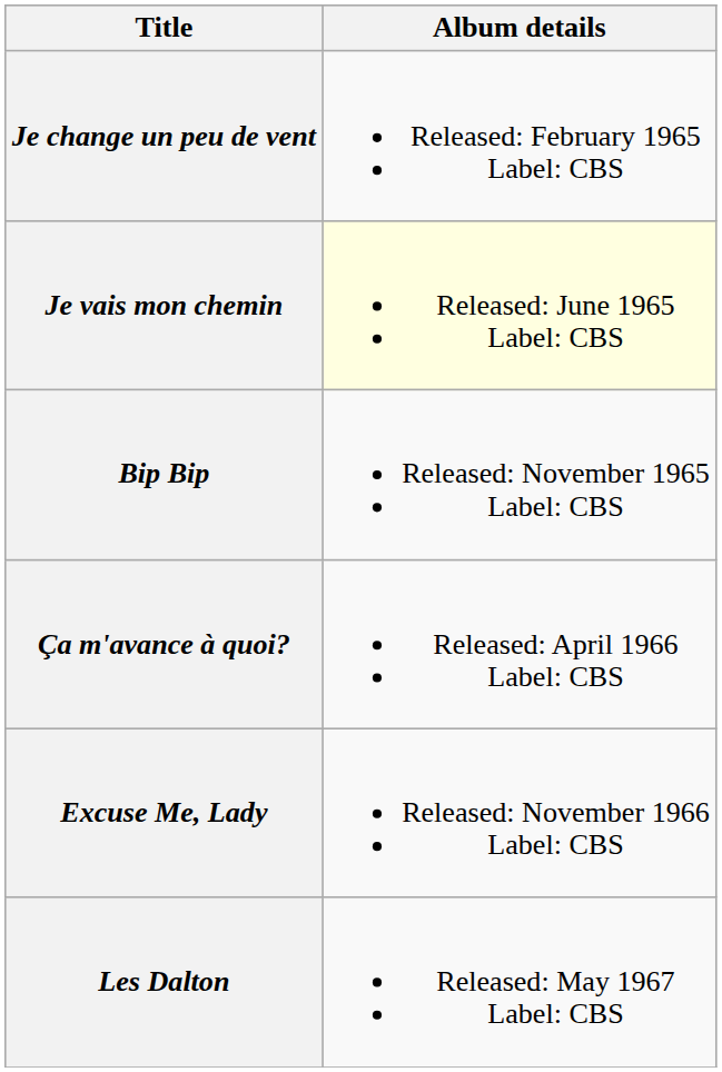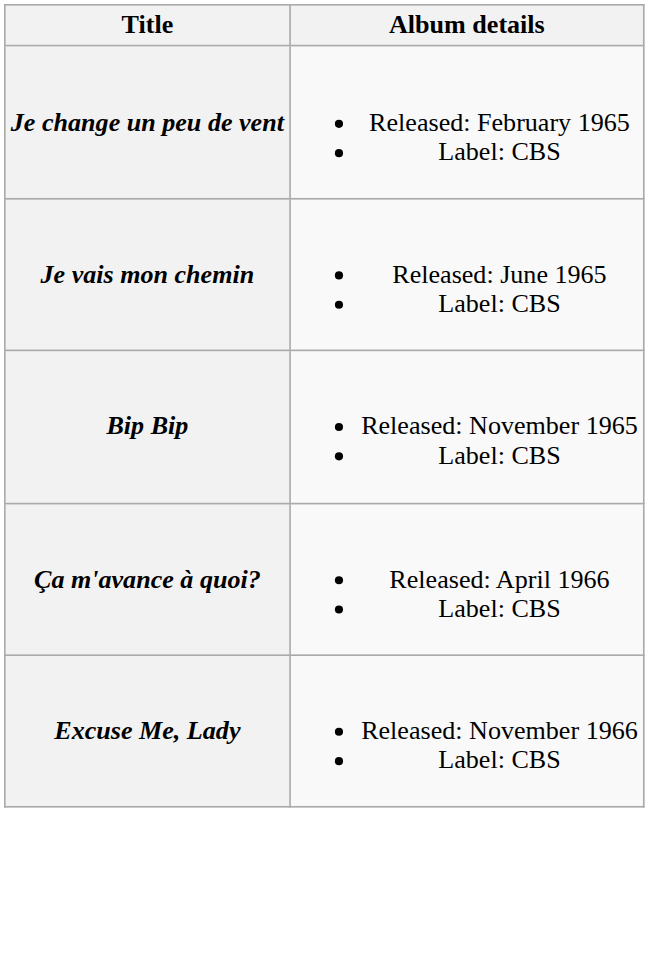Je vais mon chemin | Album details: lightyellow background -> no background
- row: Les Dalton | Released: May 1967 Label: CBS
